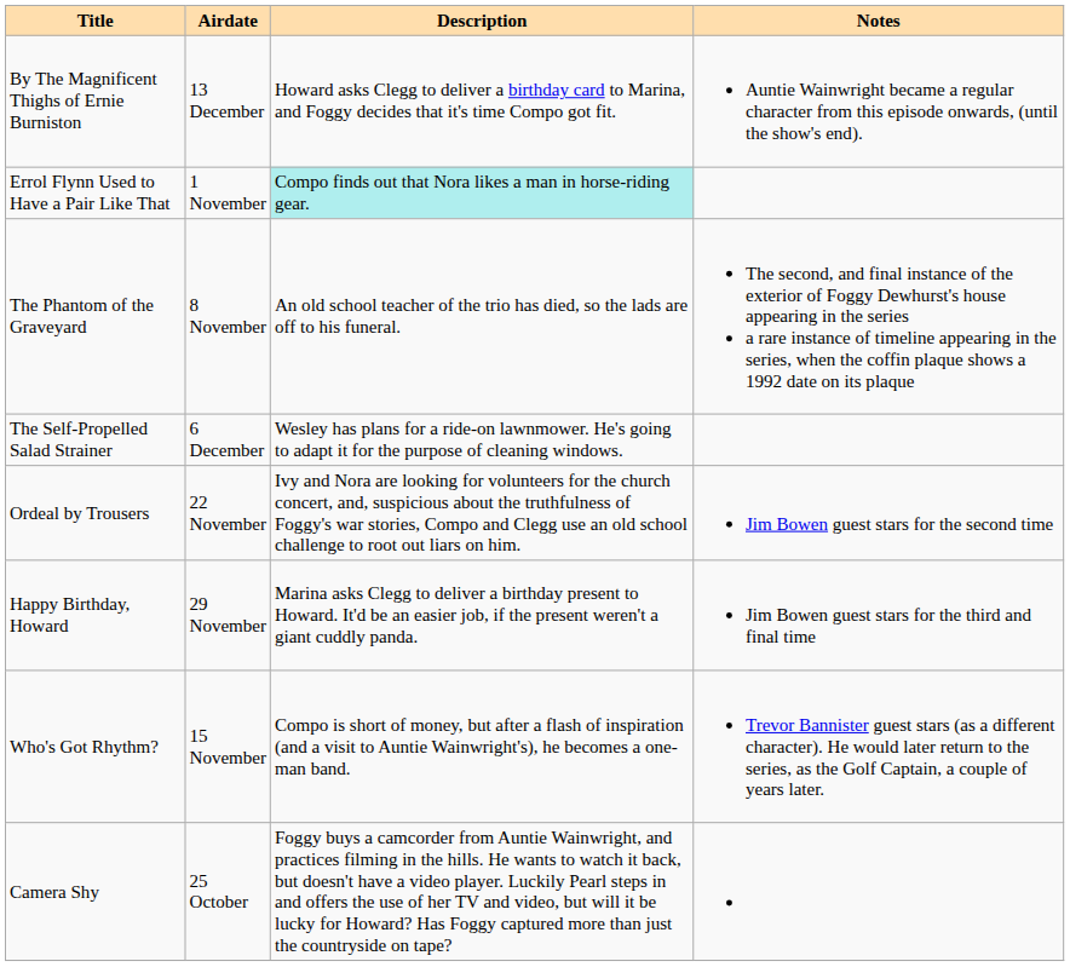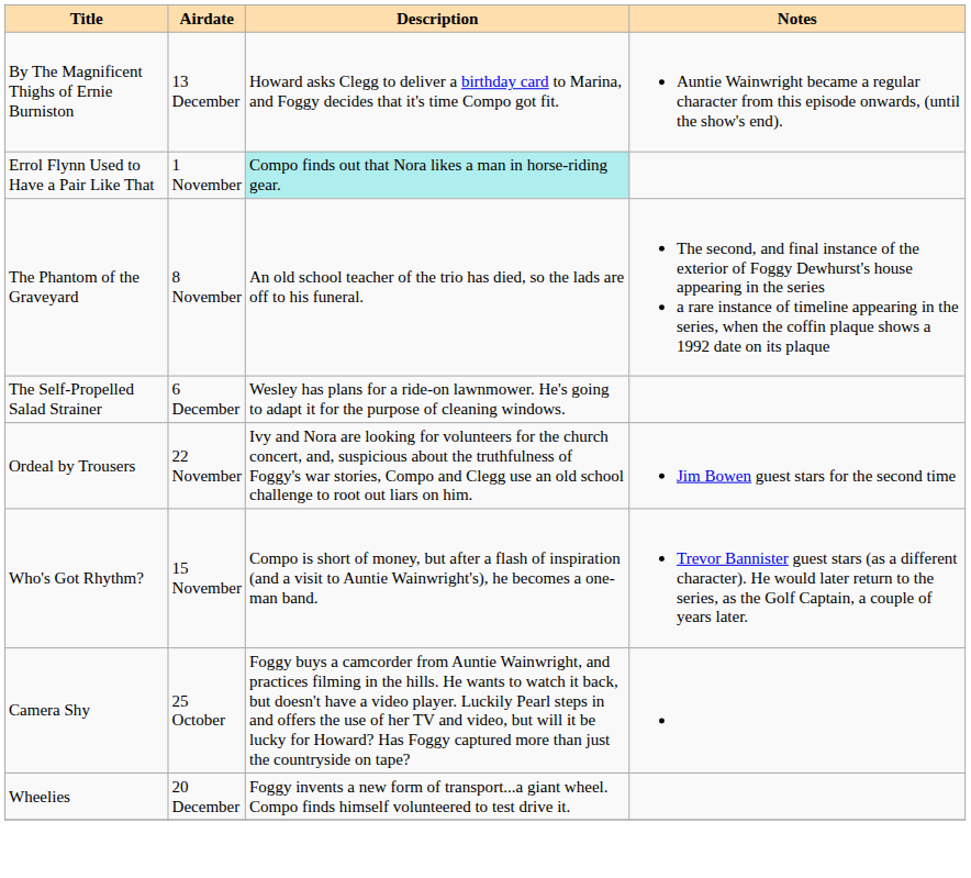- row: Happy Birthday, Howard | 29 November | Marina asks Clegg to deliver a birthday present to Howard. It'd be an easier job, if the present weren't a giant cuddly panda. | Jim Bowen guest stars for the third and final time
+ row: Wheelies | 20 December | Foggy invents a new form of transport...a giant wheel. Compo finds himself volunteered to test drive it.
